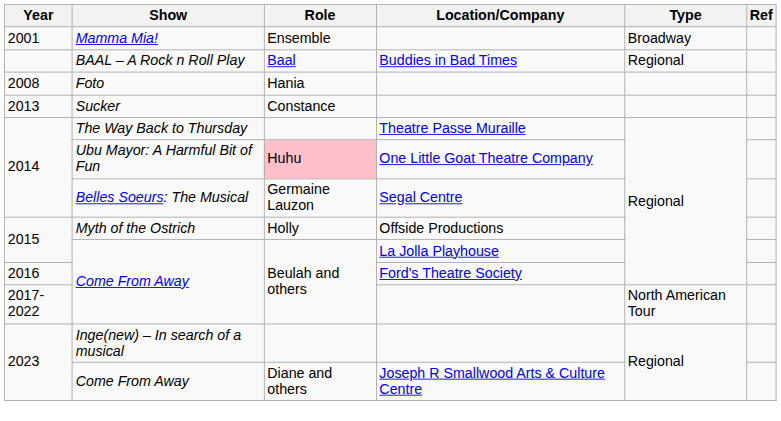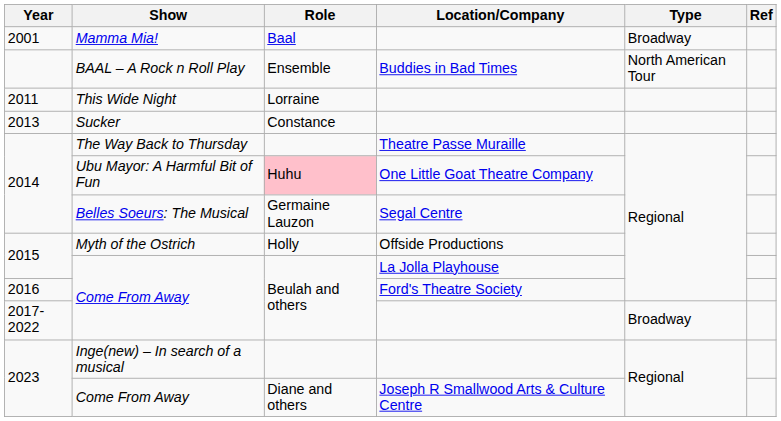Mamma Mia! | Role: Ensemble -> Baal
BAAL – A Rock n Roll Play | Role: Baal -> Ensemble
BAAL – A Rock n Roll Play | Type: Regional -> North American Tour
- row: 2008 | Foto | Hania
+ row: 2011 | This Wide Night | Lorraine
2017-2022 / Come From Away | Type: North American Tour -> Broadway
